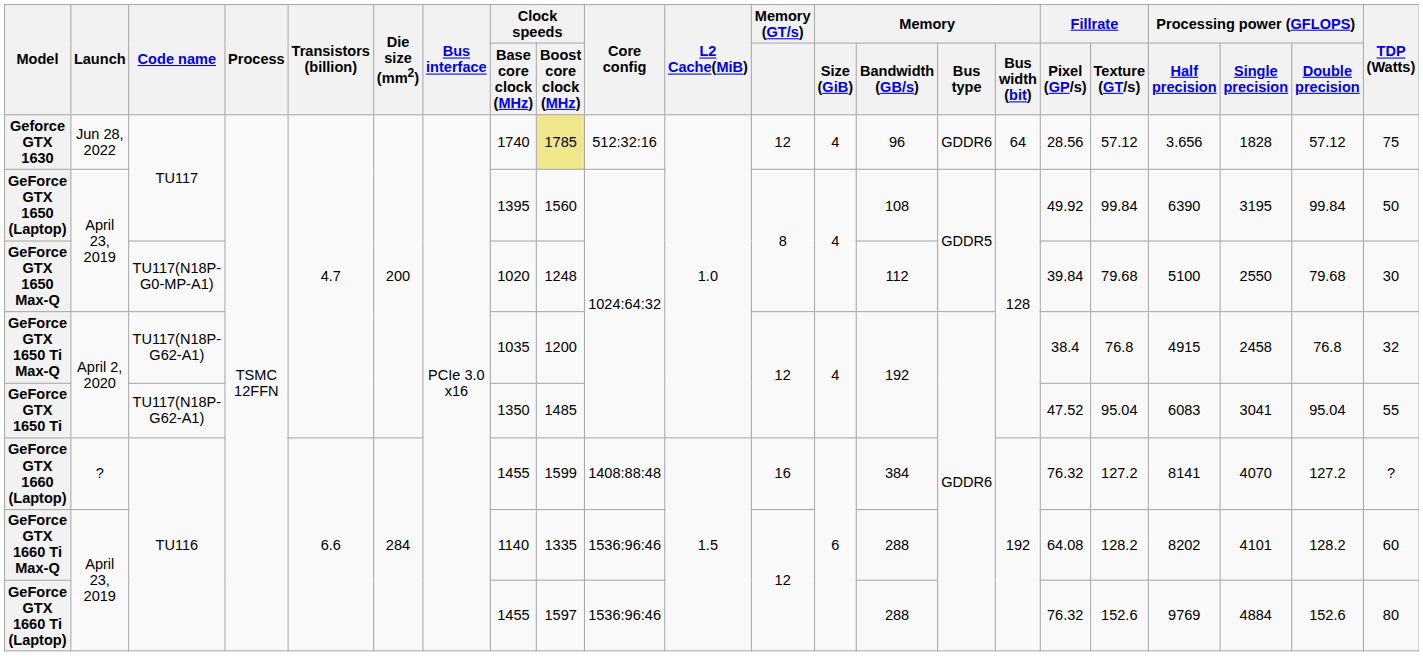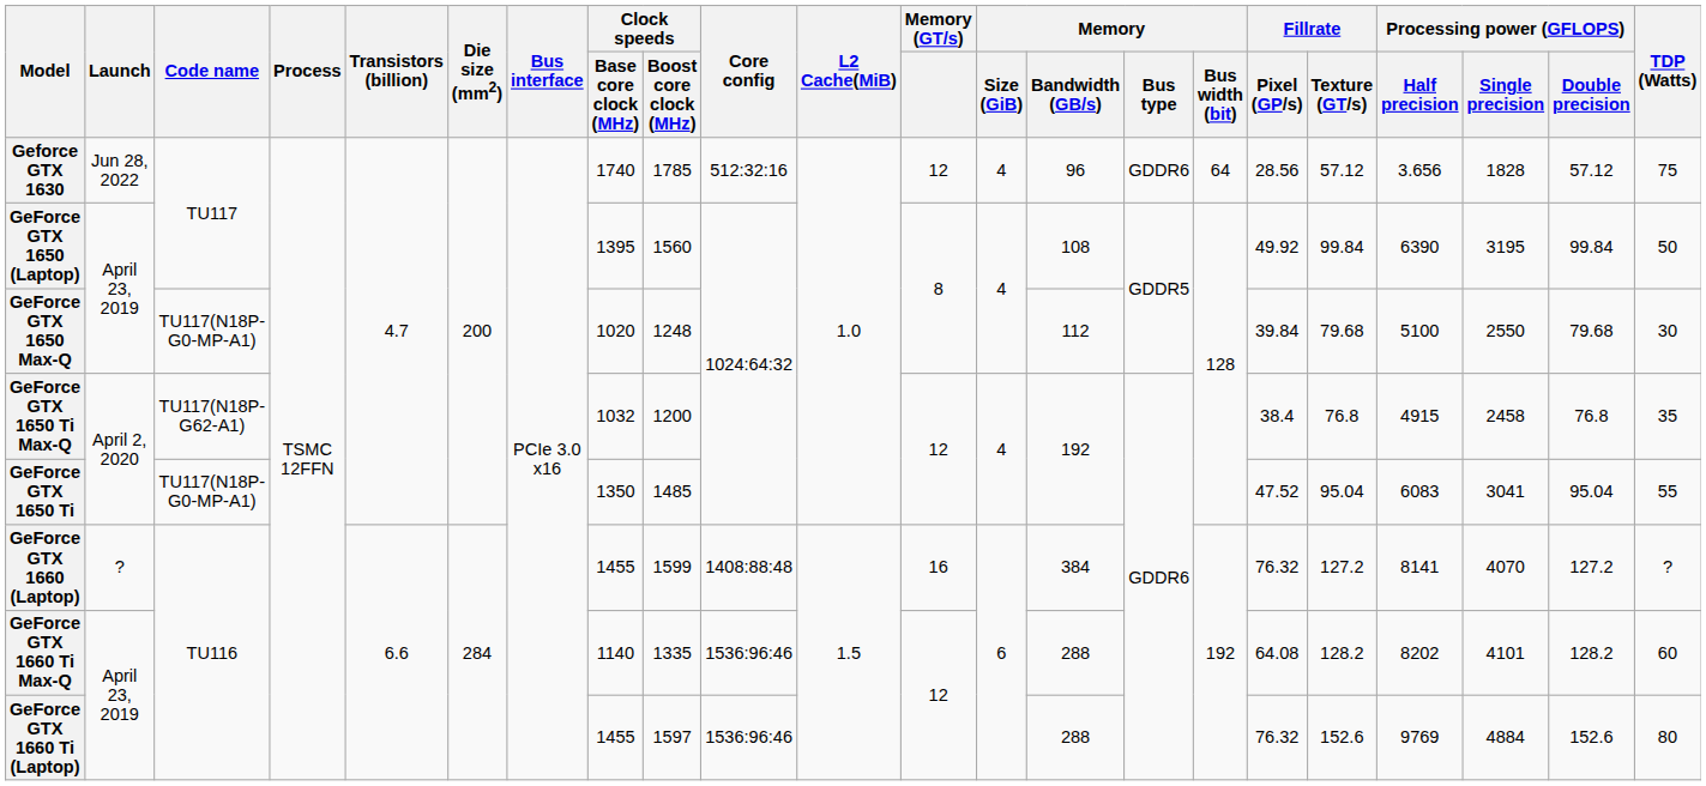Geforce GTX 1630 | Clock speeds / Boost core clock (MHz): khaki background -> no background
GeForce GTX 1650 Ti Max-Q | Clock speeds / Base core clock (MHz): 1035 -> 1032
GeForce GTX 1650 Ti Max-Q | TDP (Watts): 32 -> 35
GeForce GTX 1650 Ti | Code name: TU117(N18P-G62-A1) -> TU117(N18P-G0-MP-A1)
